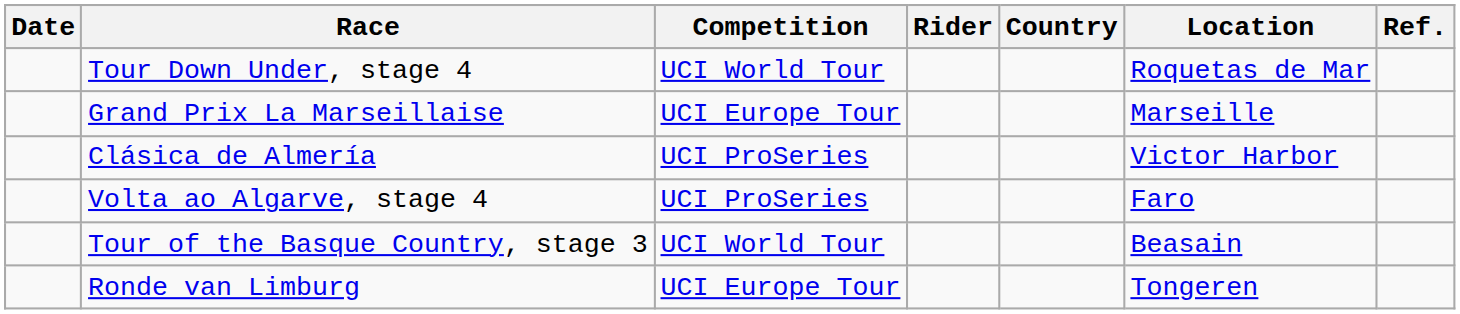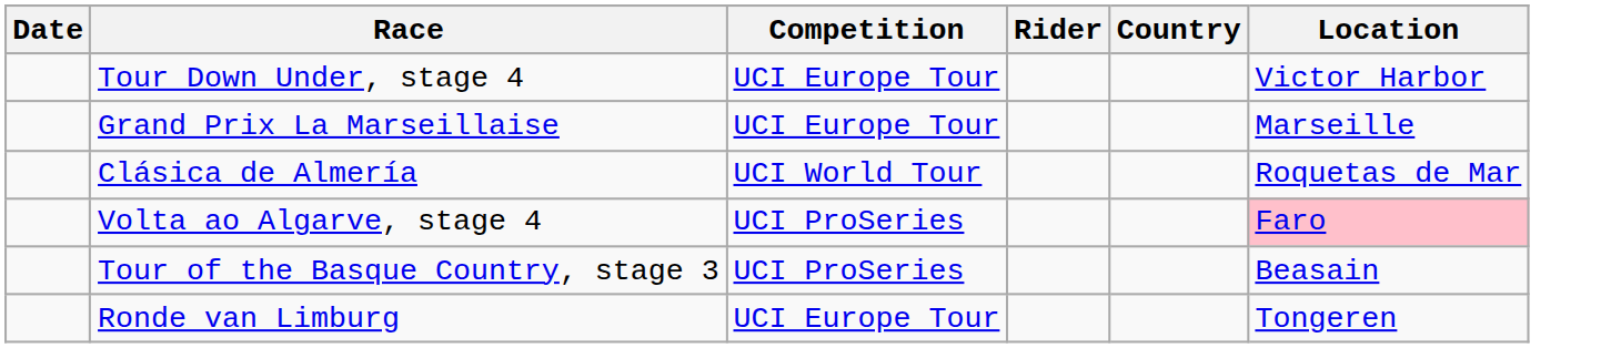- column: Ref.
Tour Down Under, stage 4 | Competition: UCI World Tour -> UCI Europe Tour
Tour Down Under, stage 4 | Location: Roquetas de Mar -> Victor Harbor
Clásica de Almería | Competition: UCI ProSeries -> UCI World Tour
Clásica de Almería | Location: Victor Harbor -> Roquetas de Mar
Volta ao Algarve, stage 4 | Location: no background -> pink background
Tour of the Basque Country, stage 3 | Competition: UCI World Tour -> UCI ProSeries
